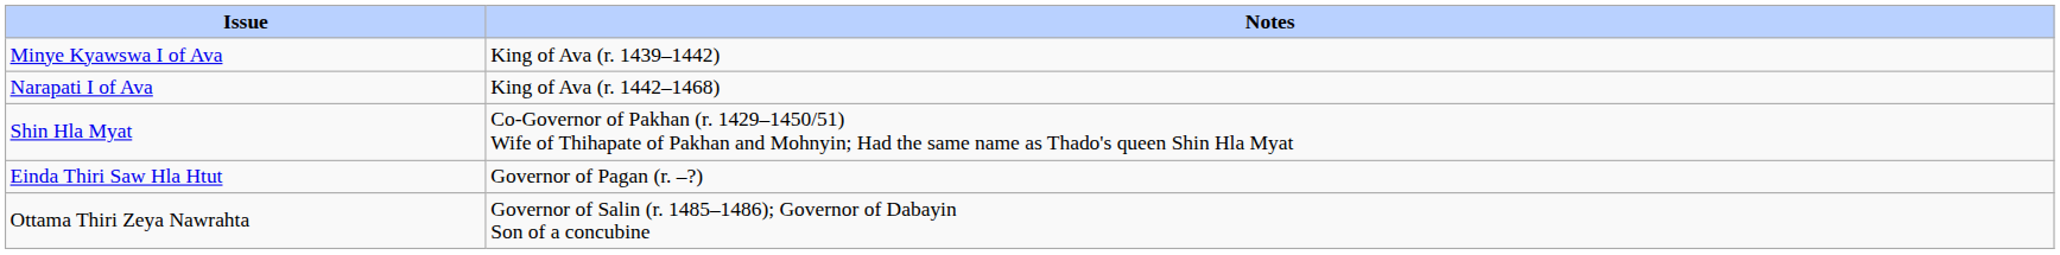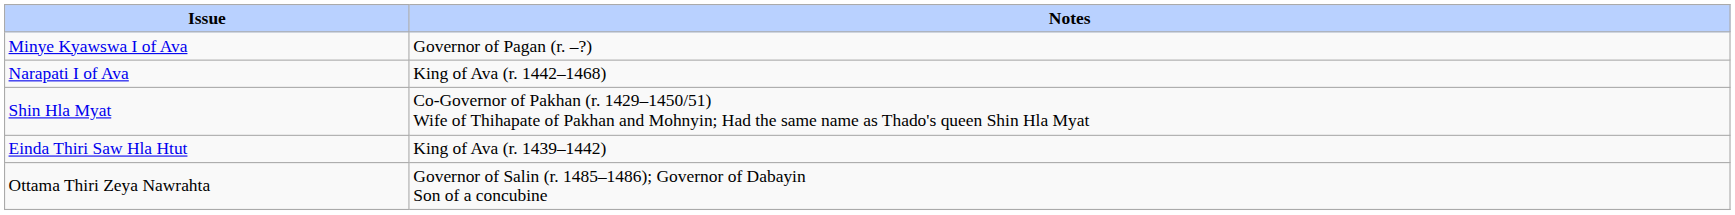Minye Kyawswa I of Ava | Notes: King of Ava (r. 1439–1442) -> Governor of Pagan (r. –?)
Einda Thiri Saw Hla Htut | Notes: Governor of Pagan (r. –?) -> King of Ava (r. 1439–1442)
